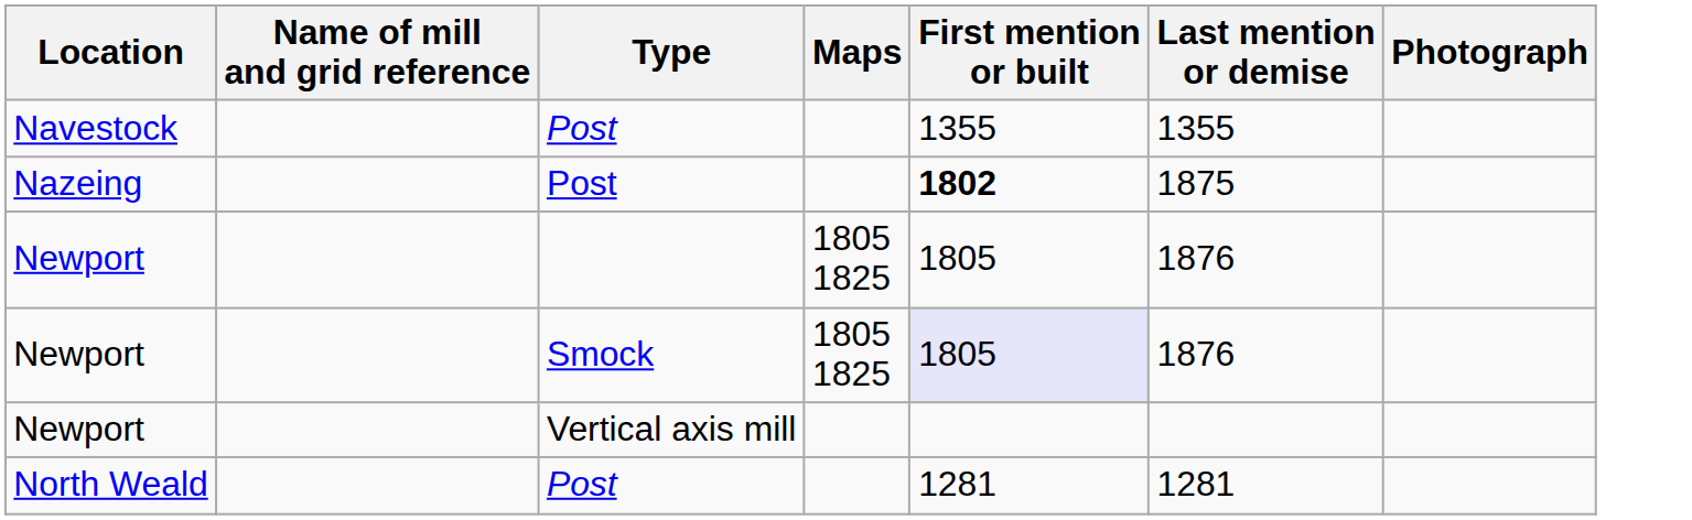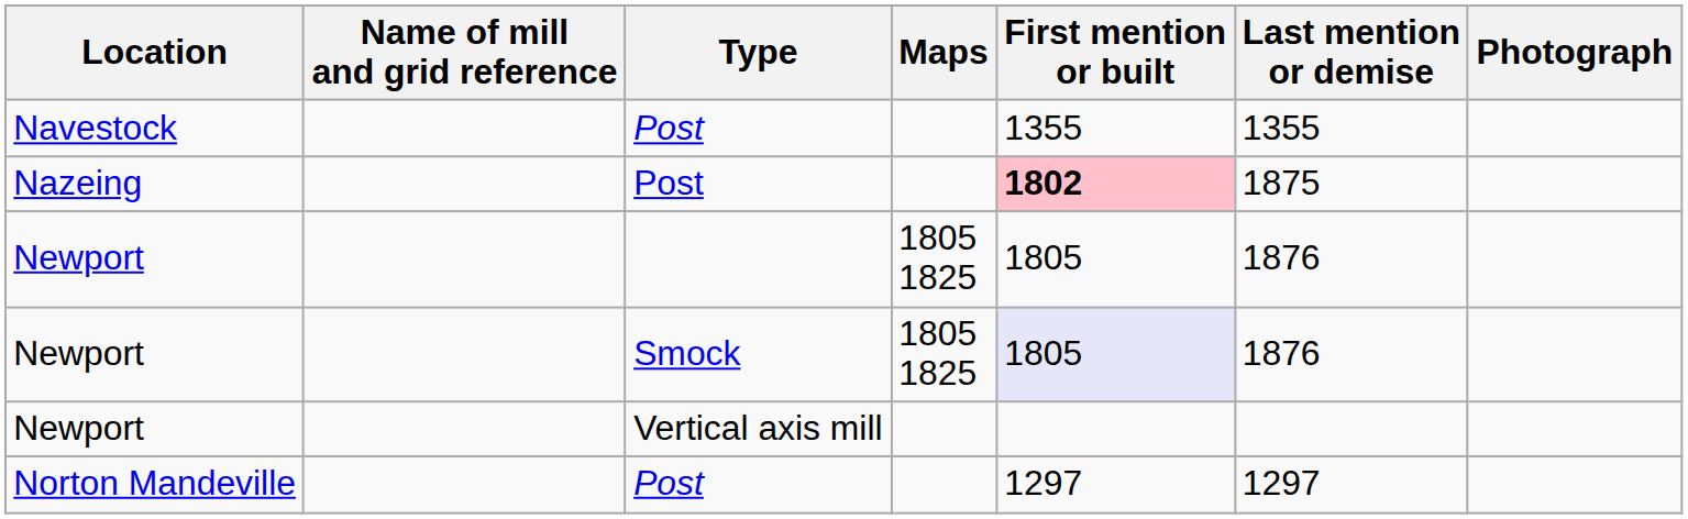Nazeing | First mention or built: no background -> pink background
- row: North Weald | Post | 1281 | 1281
+ row: Norton Mandeville | Post | 1297 | 1297
